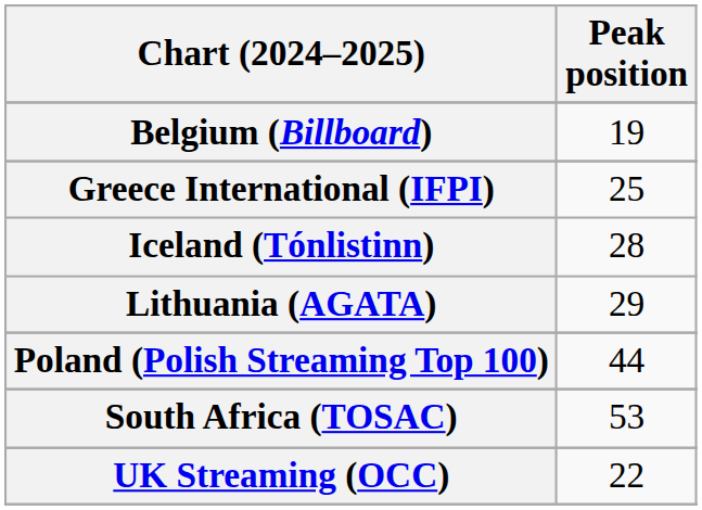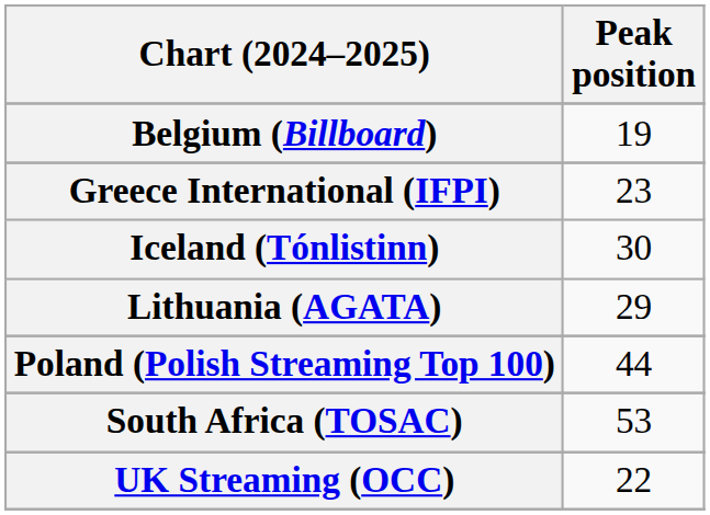Greece International (IFPI) | Peak position: 25 -> 23
Iceland (Tónlistinn) | Peak position: 28 -> 30
